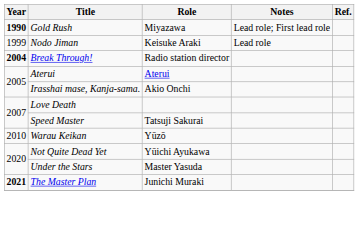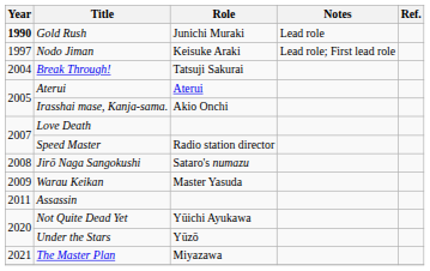Gold Rush | Role: Miyazawa -> Junichi Muraki
Gold Rush | Notes: Lead role; First lead role -> Lead role
Nodo Jiman | Year: 1999 -> 1997
Nodo Jiman | Notes: Lead role -> Lead role; First lead role
Break Through! | Year: bold -> normal
Break Through! | Role: Radio station director -> Tatsuji Sakurai
Speed Master | Role: Tatsuji Sakurai -> Radio station director
+ row: 2008 | Jirō Naga Sangokushi | Sataro's numazu
Warau Keikan | Year: 2010 -> 2009
Warau Keikan | Role: Yūzō -> Master Yasuda
+ row: 2011 | Assassin
Under the Stars | Role: Master Yasuda -> Yūzō
The Master Plan | Year: bold -> normal
The Master Plan | Role: Junichi Muraki -> Miyazawa
